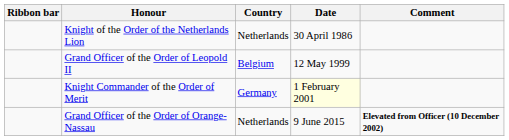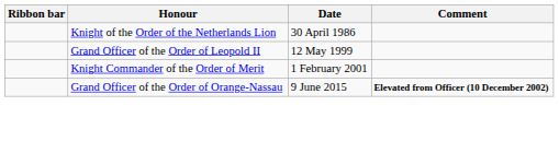- column: Country | Netherlands | Belgium | Germany | Netherlands
Knight Commander of the Order of Merit | Date: lightyellow background -> no background
